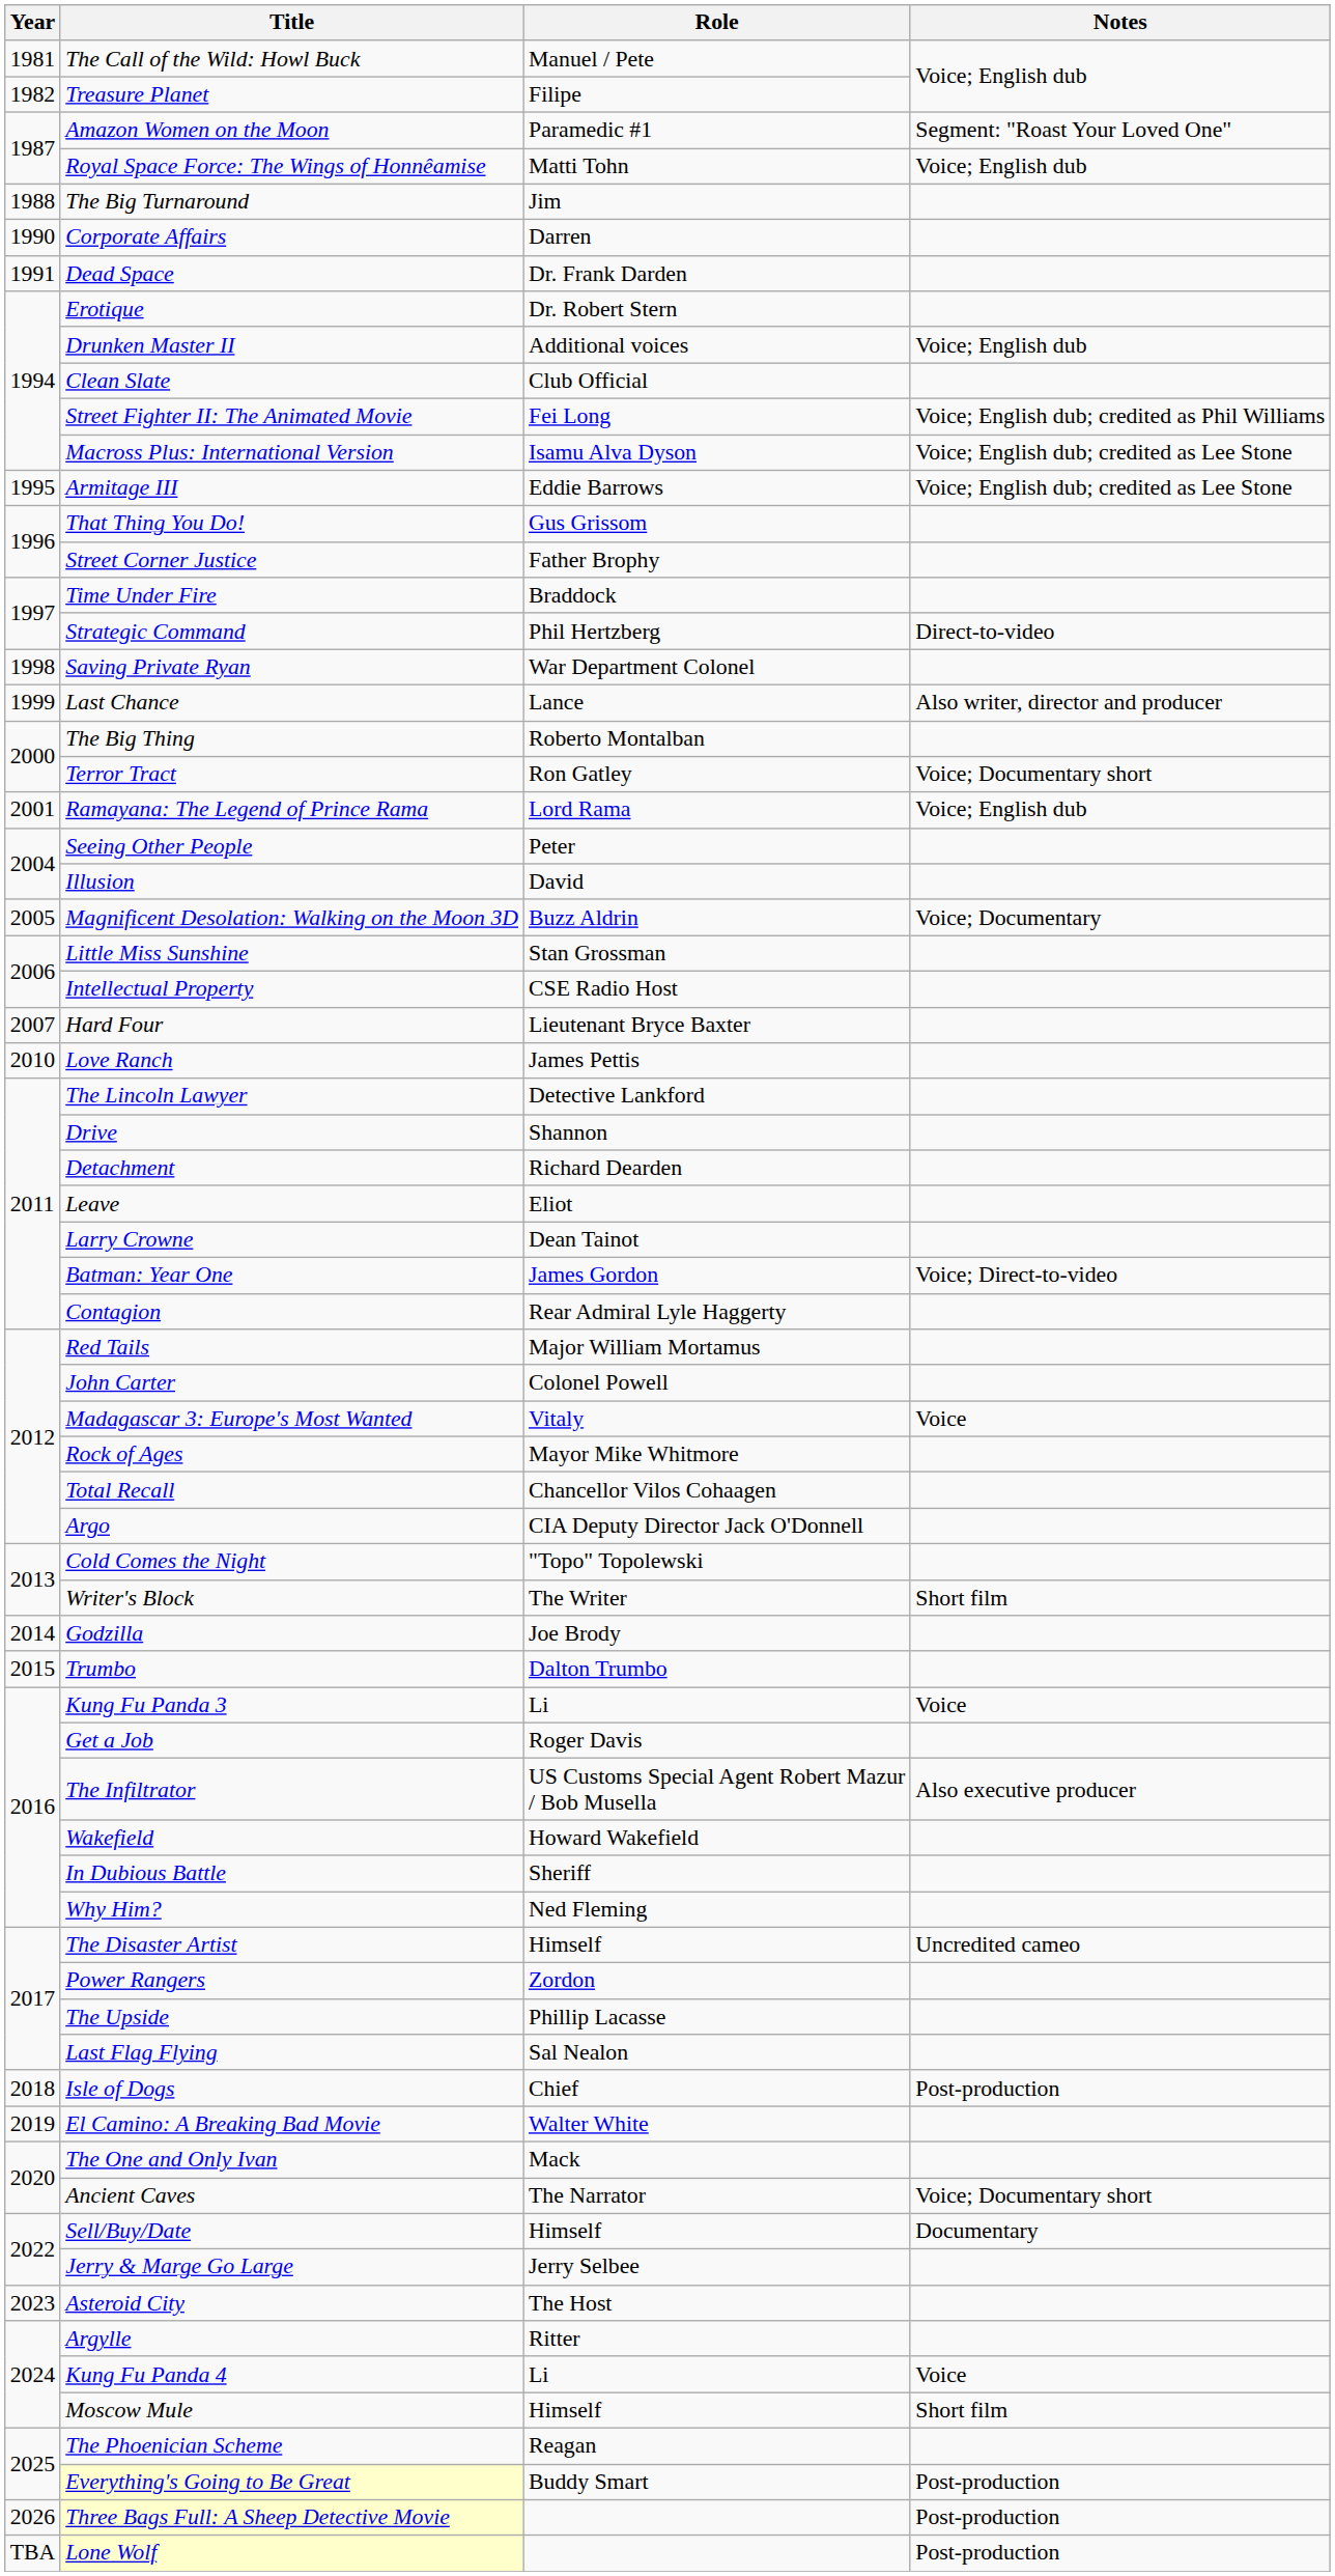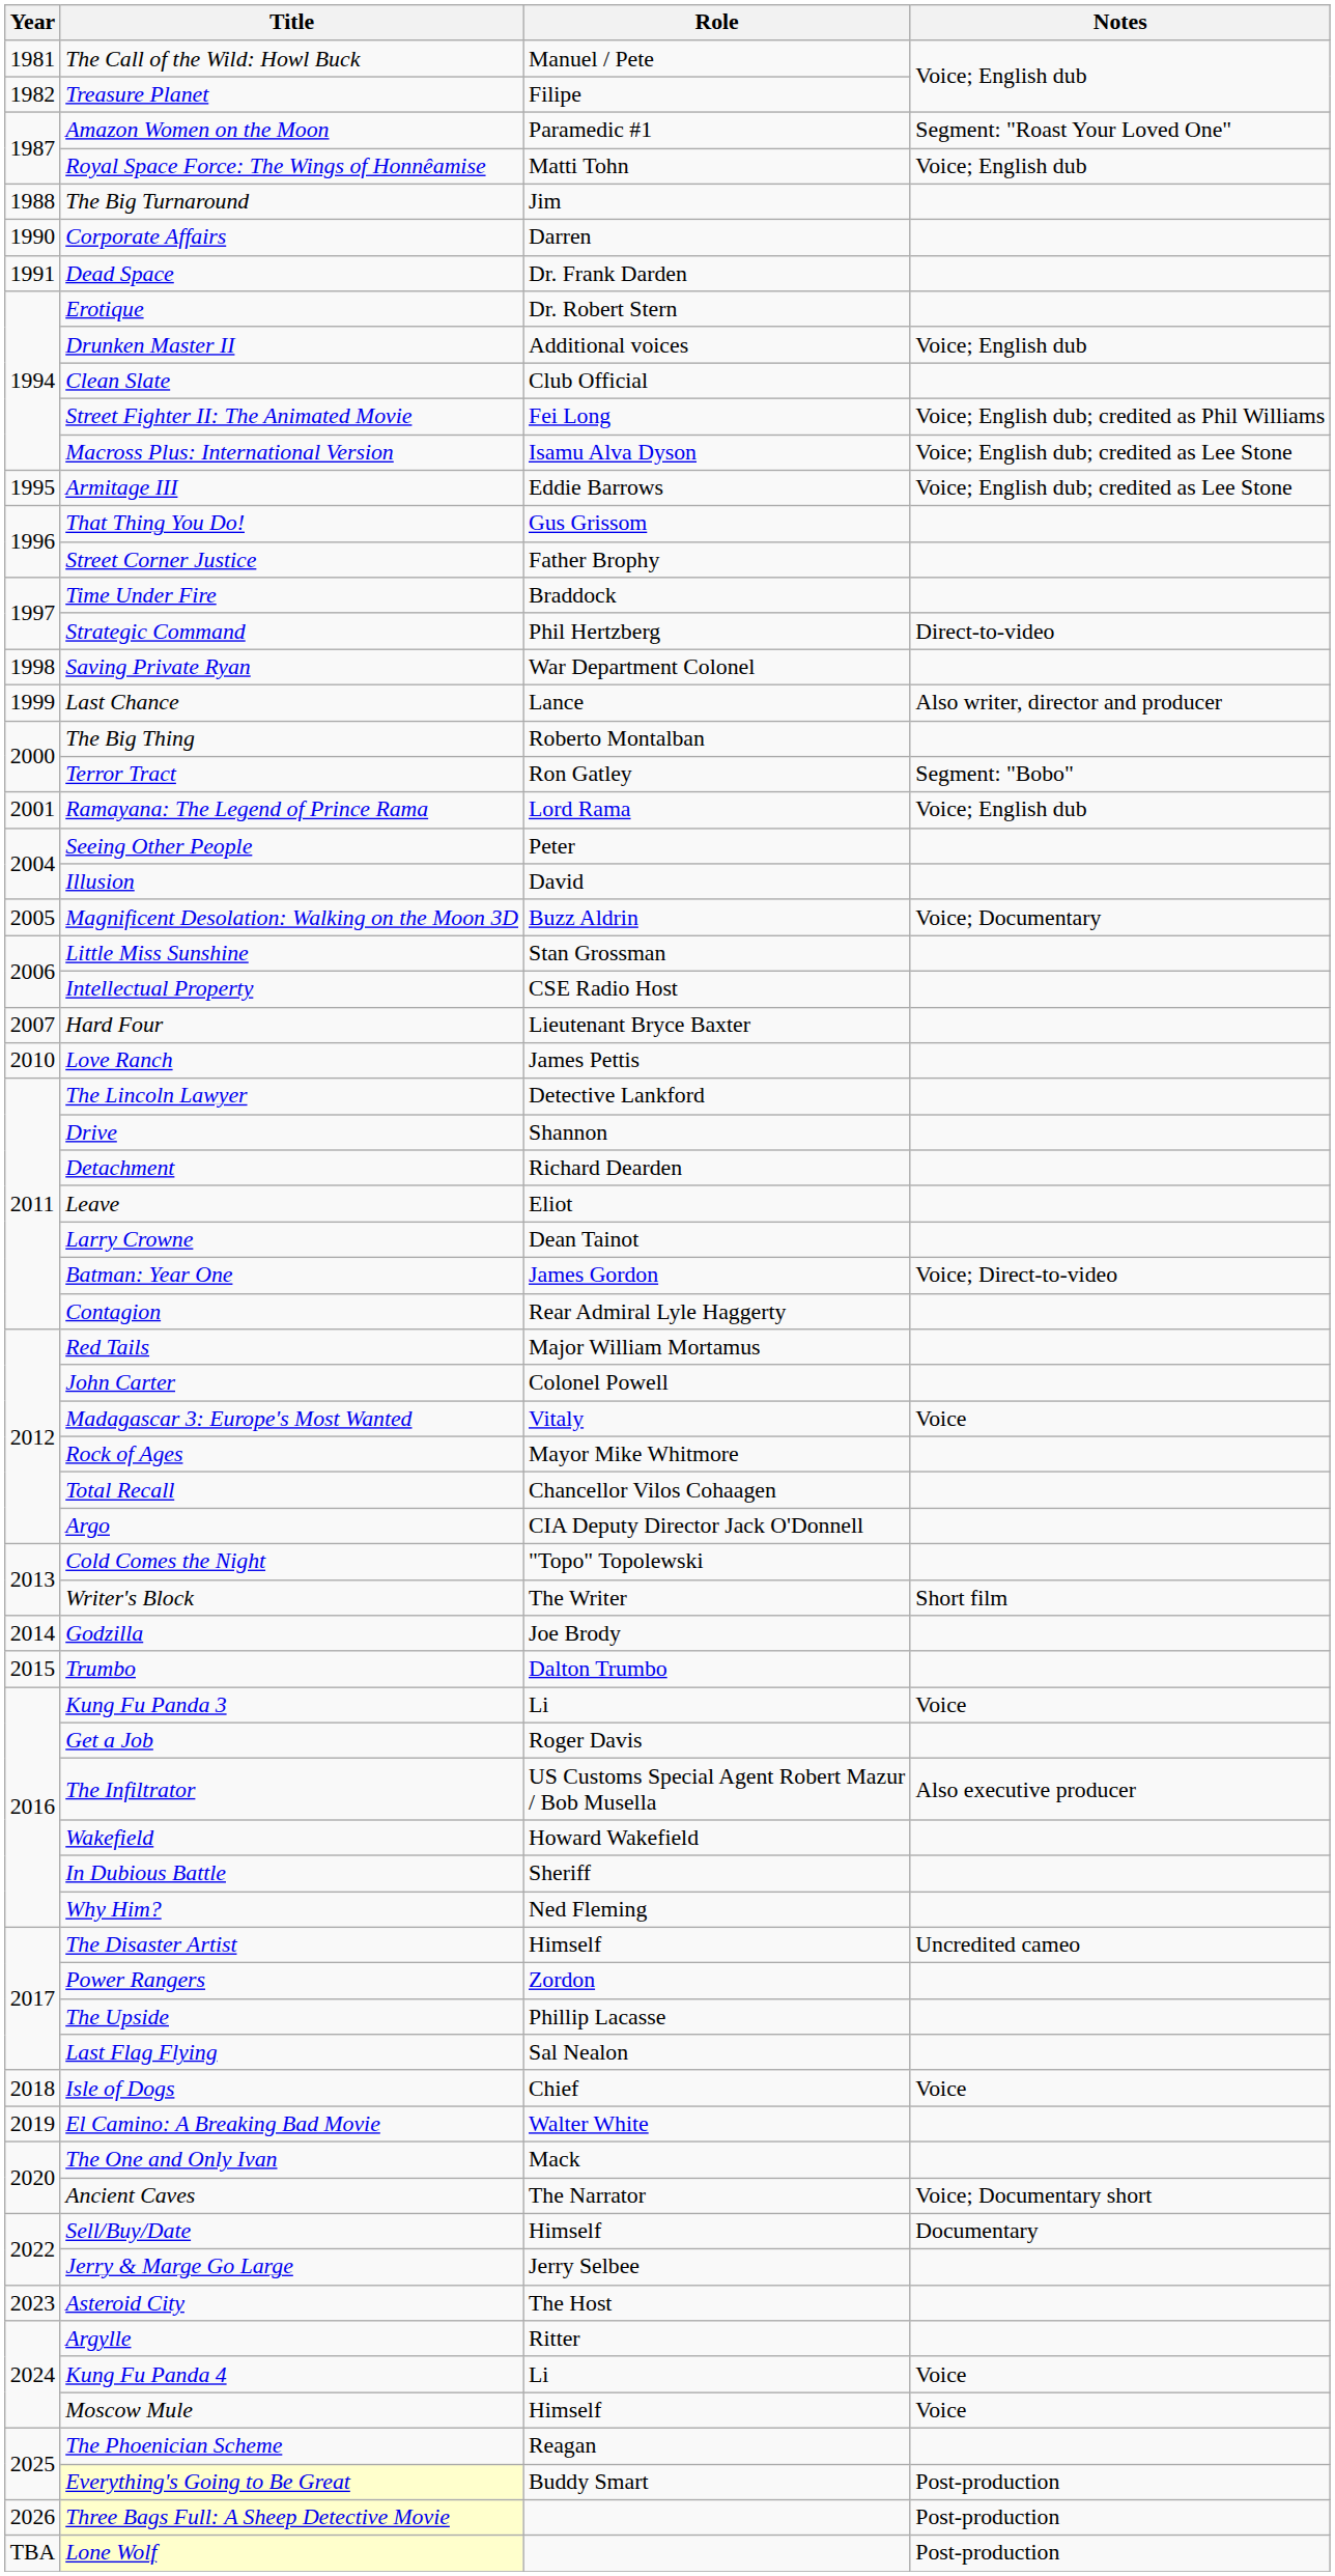Terror Tract | Notes: Voice; Documentary short -> Segment: "Bobo"
Isle of Dogs | Notes: Post-production -> Voice
Moscow Mule | Notes: Short film -> Voice
